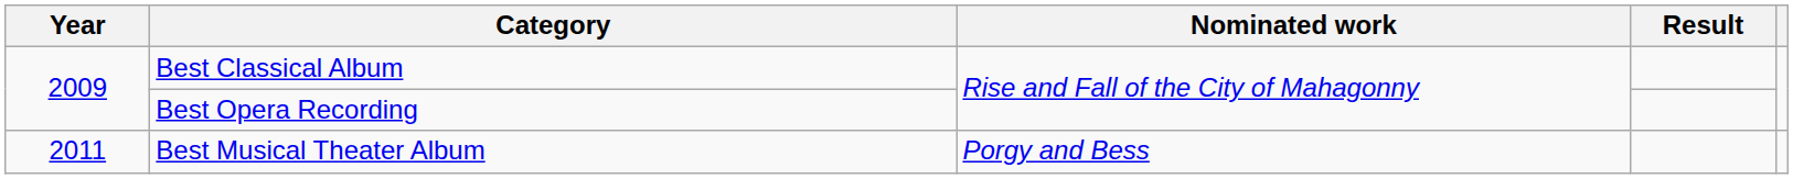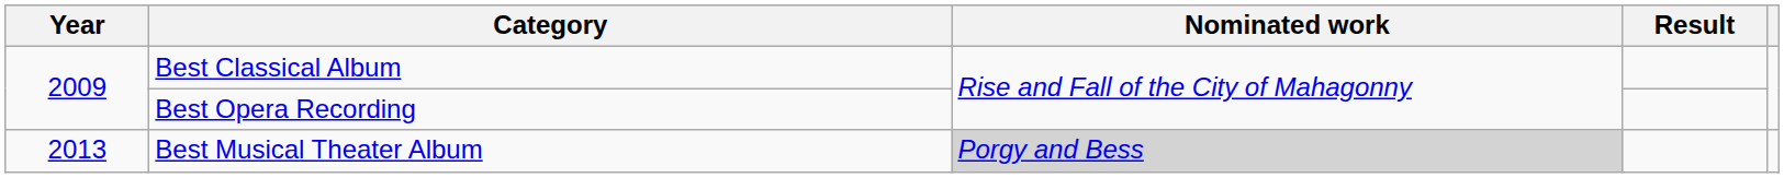Best Musical Theater Album | Year: 2011 -> 2013
Best Musical Theater Album | Nominated work: no background -> lightgrey background
